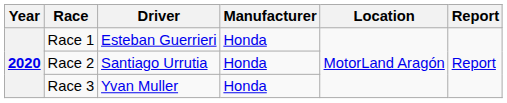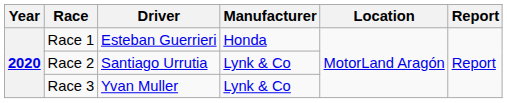Race 2 | Manufacturer: Honda -> Lynk & Co
Race 3 | Manufacturer: Honda -> Lynk & Co
